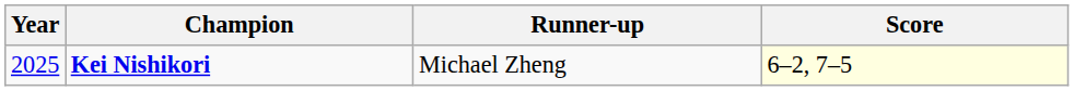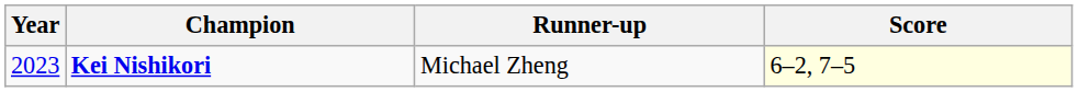Kei Nishikori | Year: 2025 -> 2023
